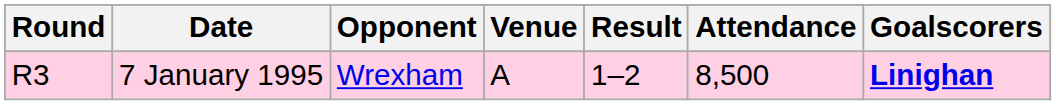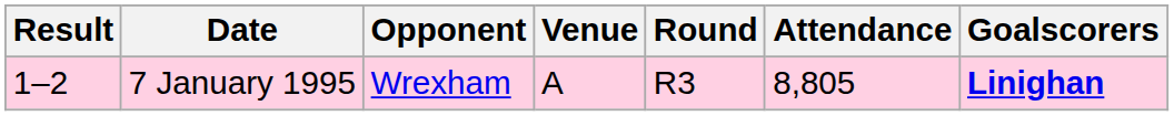columns swapped: Round <-> Result
7 January 1995 | Attendance: 8,500 -> 8,805
